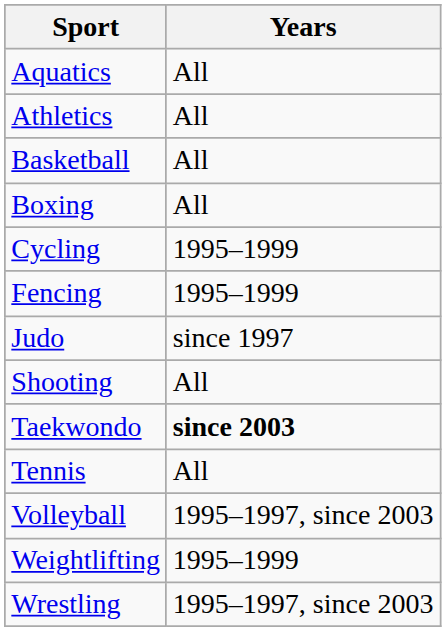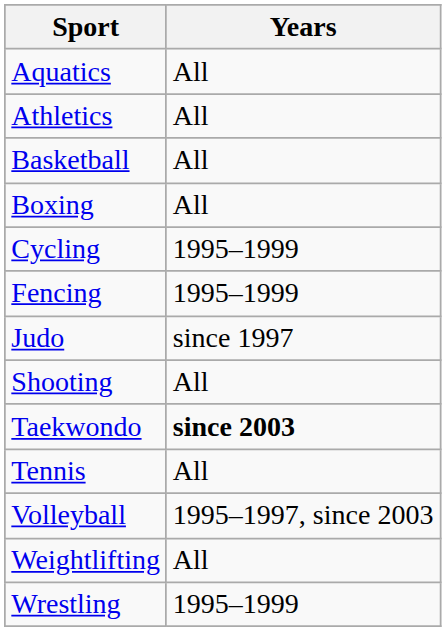Weightlifting | Years: 1995–1999 -> All
Wrestling | Years: 1995–1997, since 2003 -> 1995–1999
